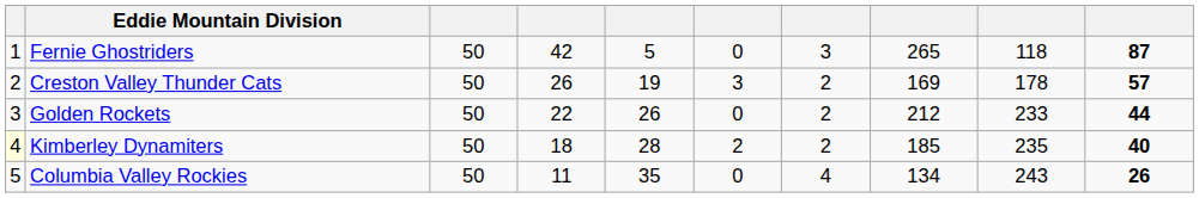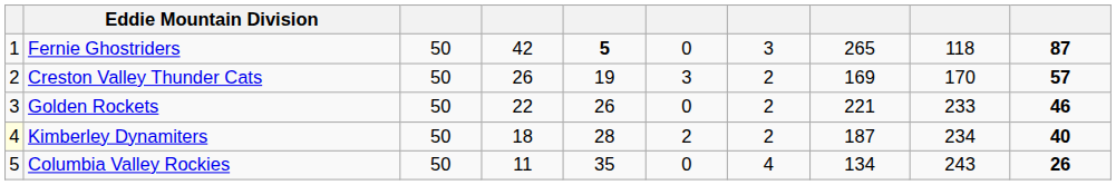Fernie Ghostriders | column 5: normal -> bold
Creston Valley Thunder Cats | column 9: 178 -> 170
Golden Rockets | column 8: 212 -> 221
Golden Rockets | column 10: 44 -> 46
Kimberley Dynamiters | column 8: 185 -> 187
Kimberley Dynamiters | column 9: 235 -> 234
